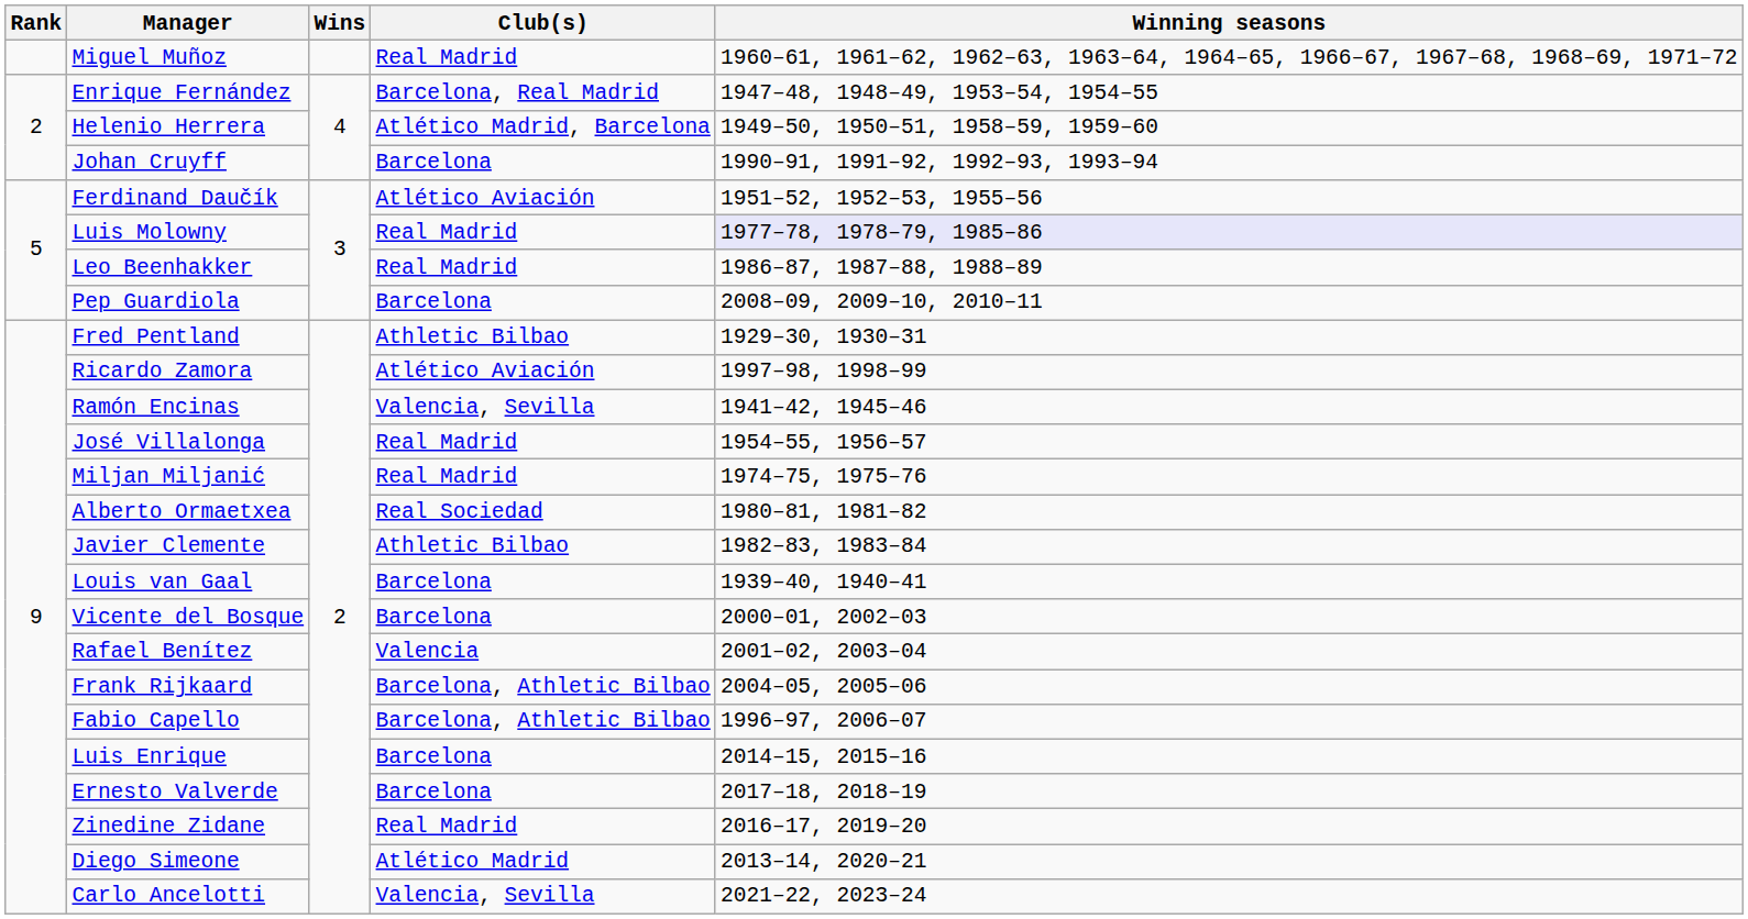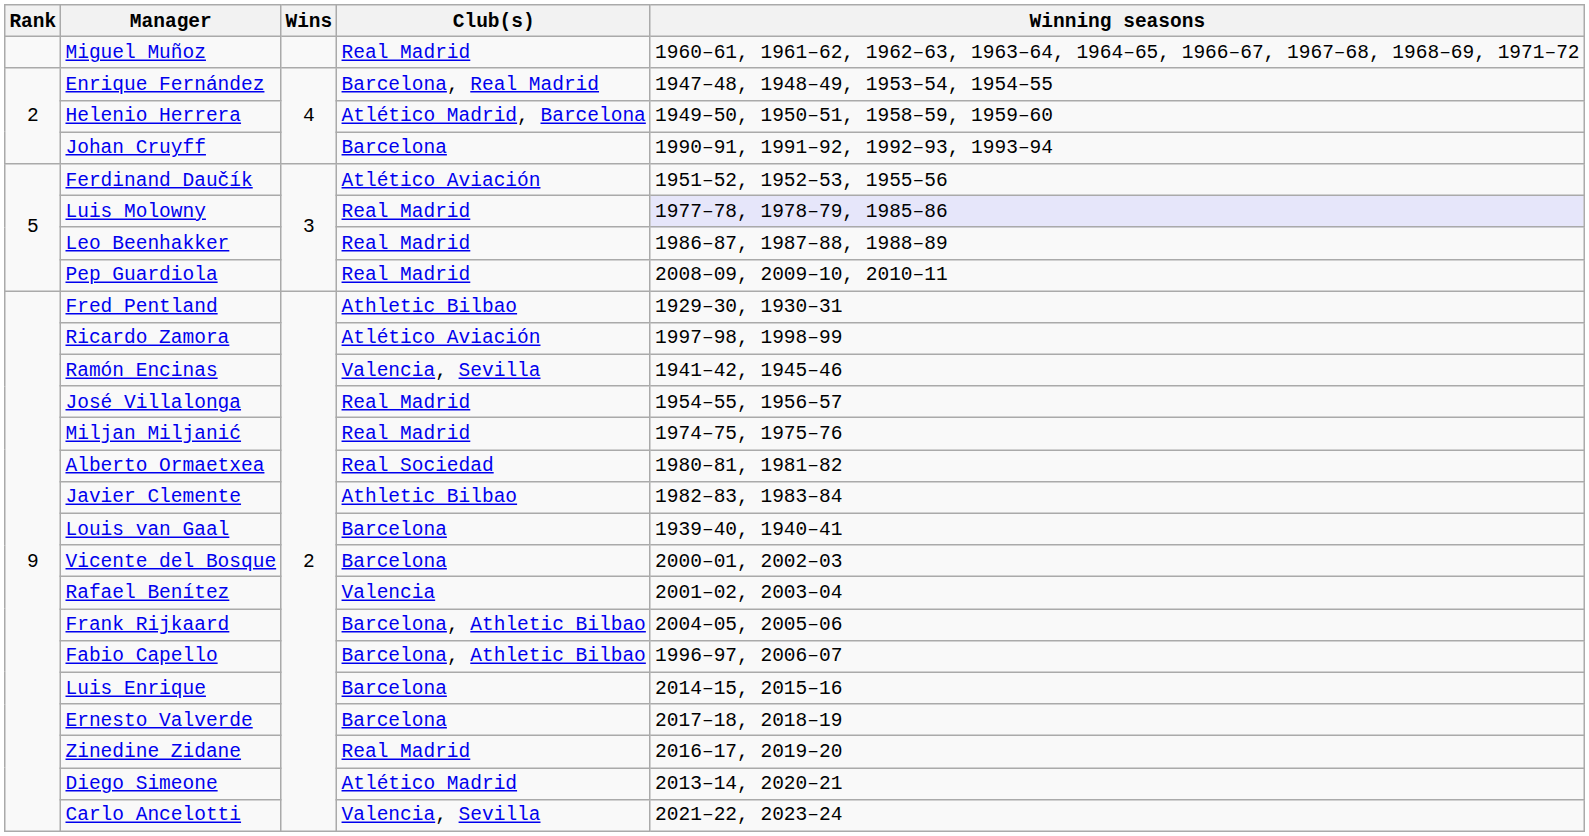Pep Guardiola | Club(s): Barcelona -> Real Madrid
